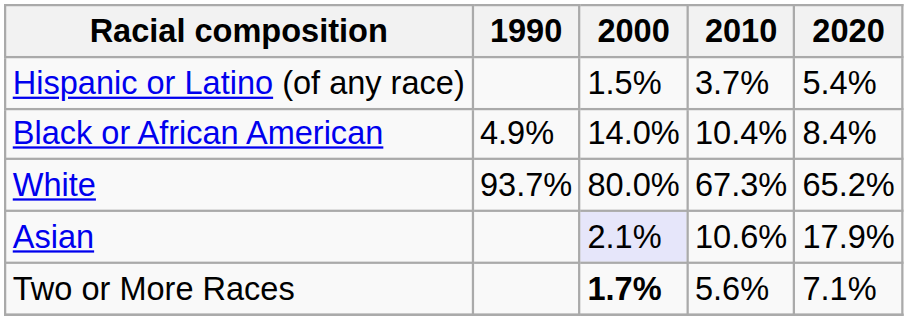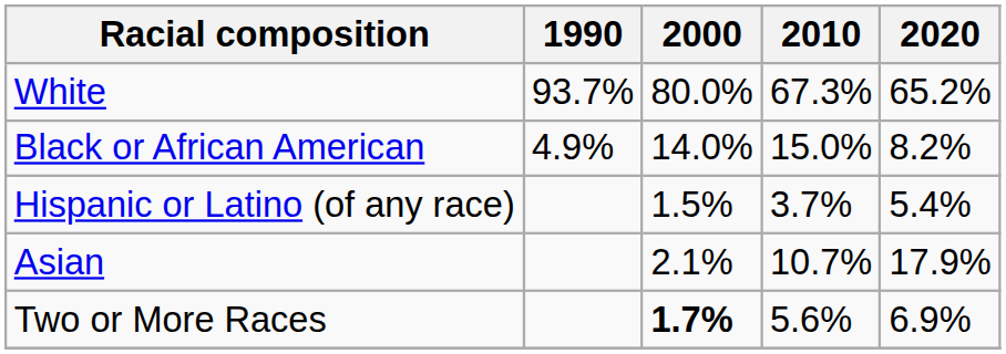rows swapped: White <-> Hispanic or Latino (of any race)
Black or African American | 2010: 10.4% -> 15.0%
Black or African American | 2020: 8.4% -> 8.2%
Asian | 2000: lavender background -> no background
Asian | 2010: 10.6% -> 10.7%
Two or More Races | 2020: 7.1% -> 6.9%
